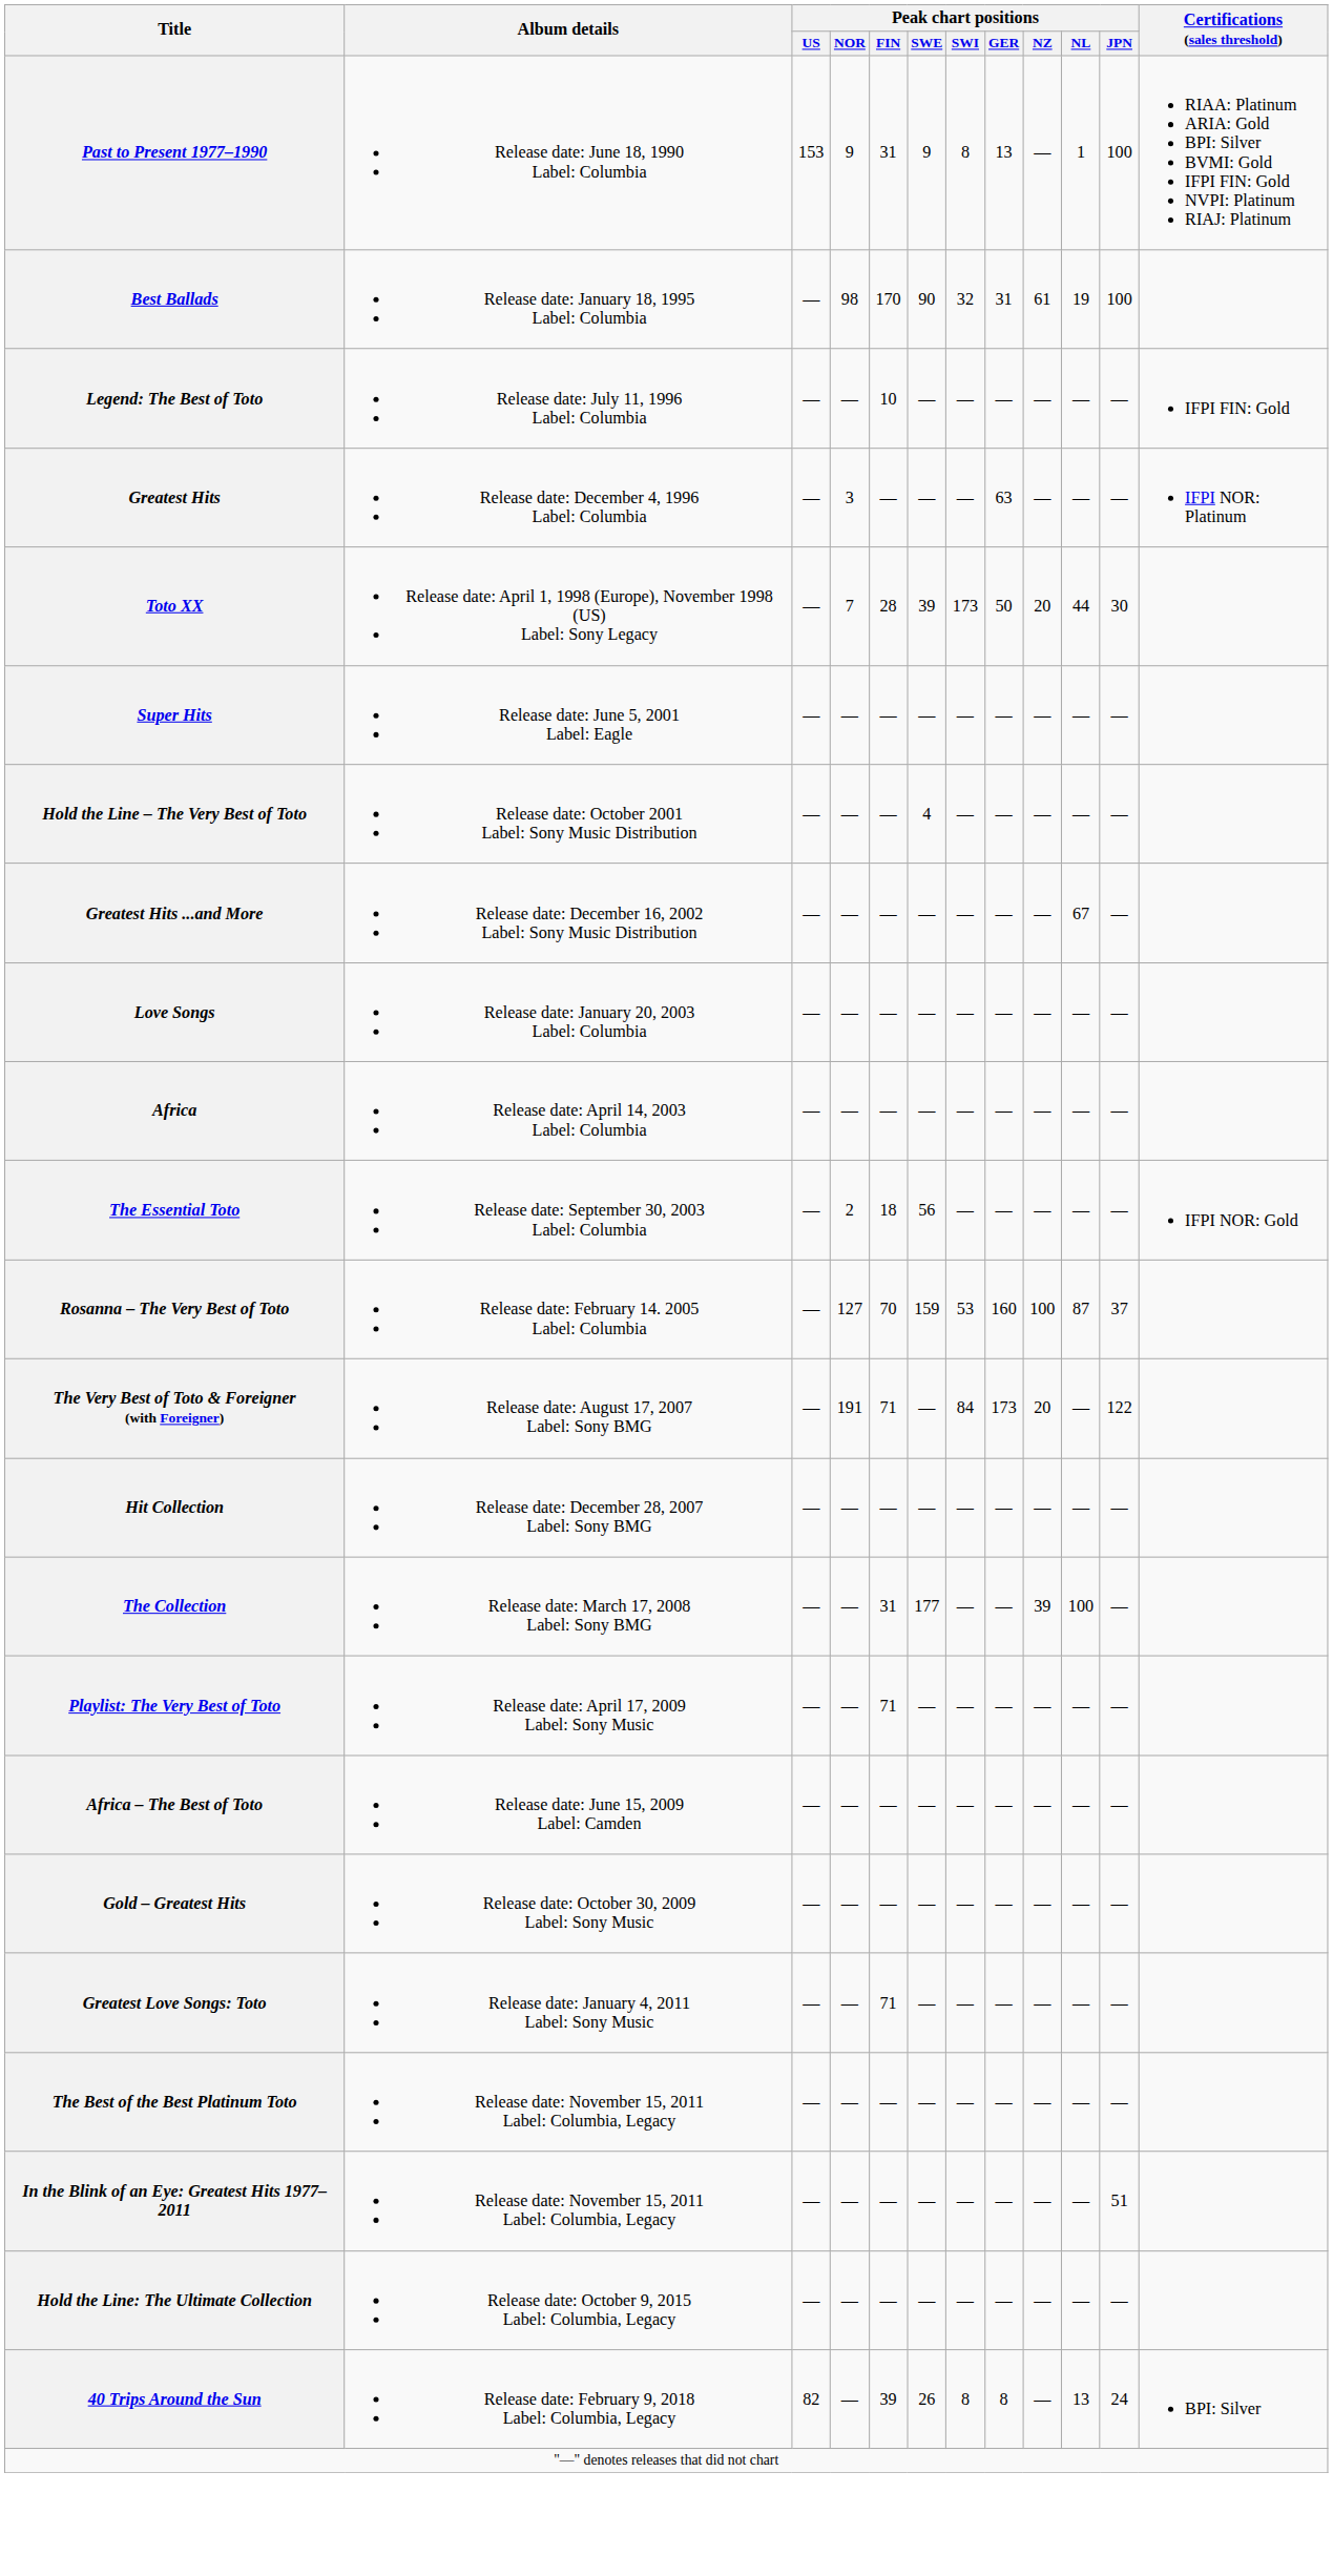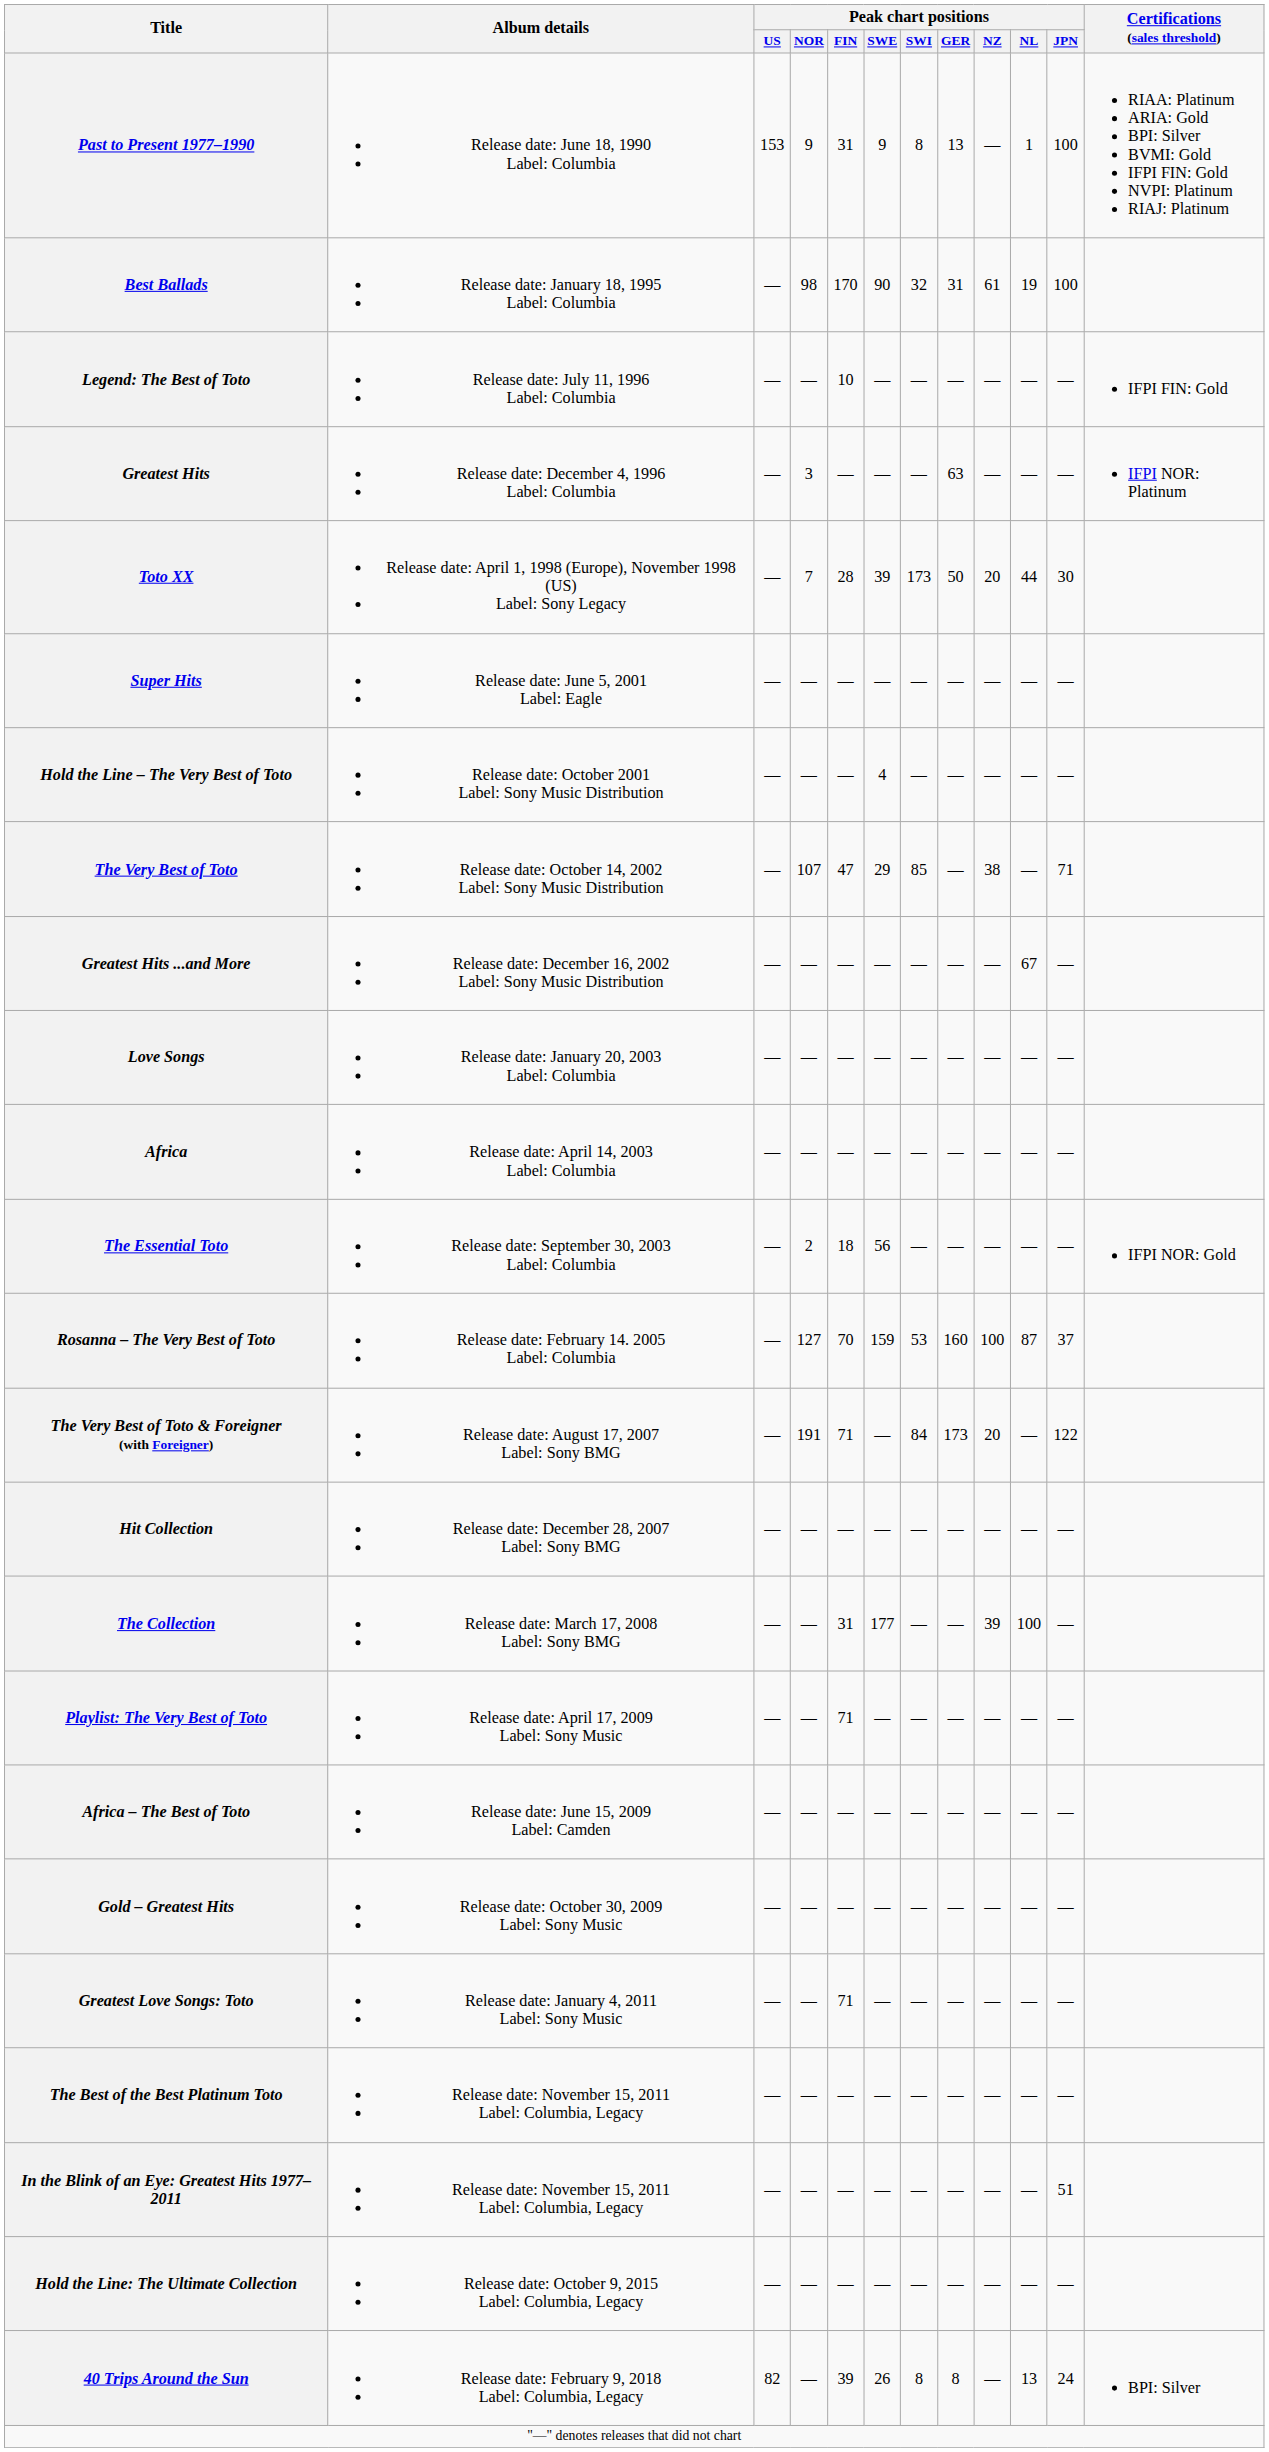+ row: The Very Best of Toto | Release date: October 14, 2002 Label: Sony Music Distribution | — | 107 | 47 | 29 | 85 | — | 38 | — | 71
